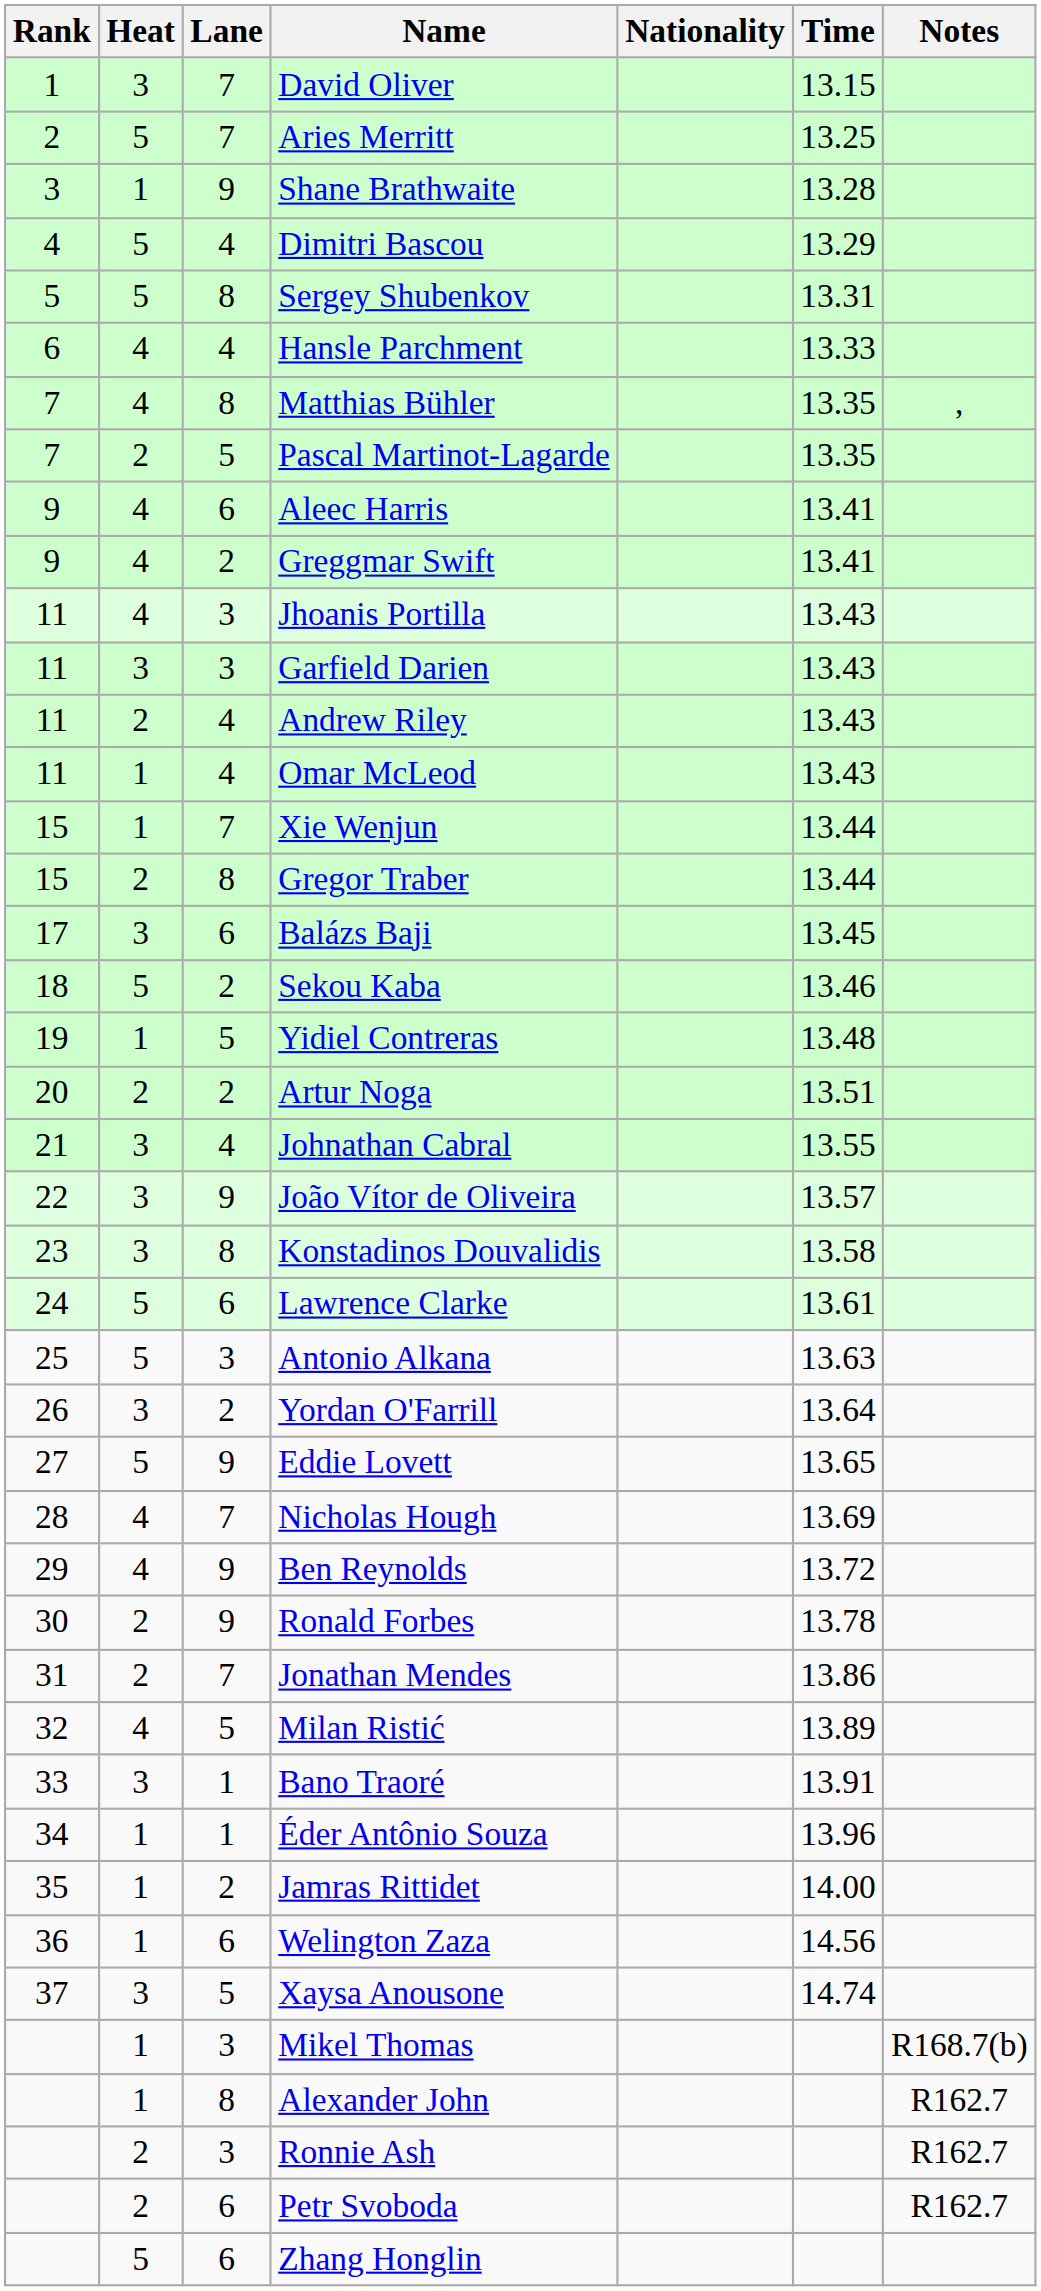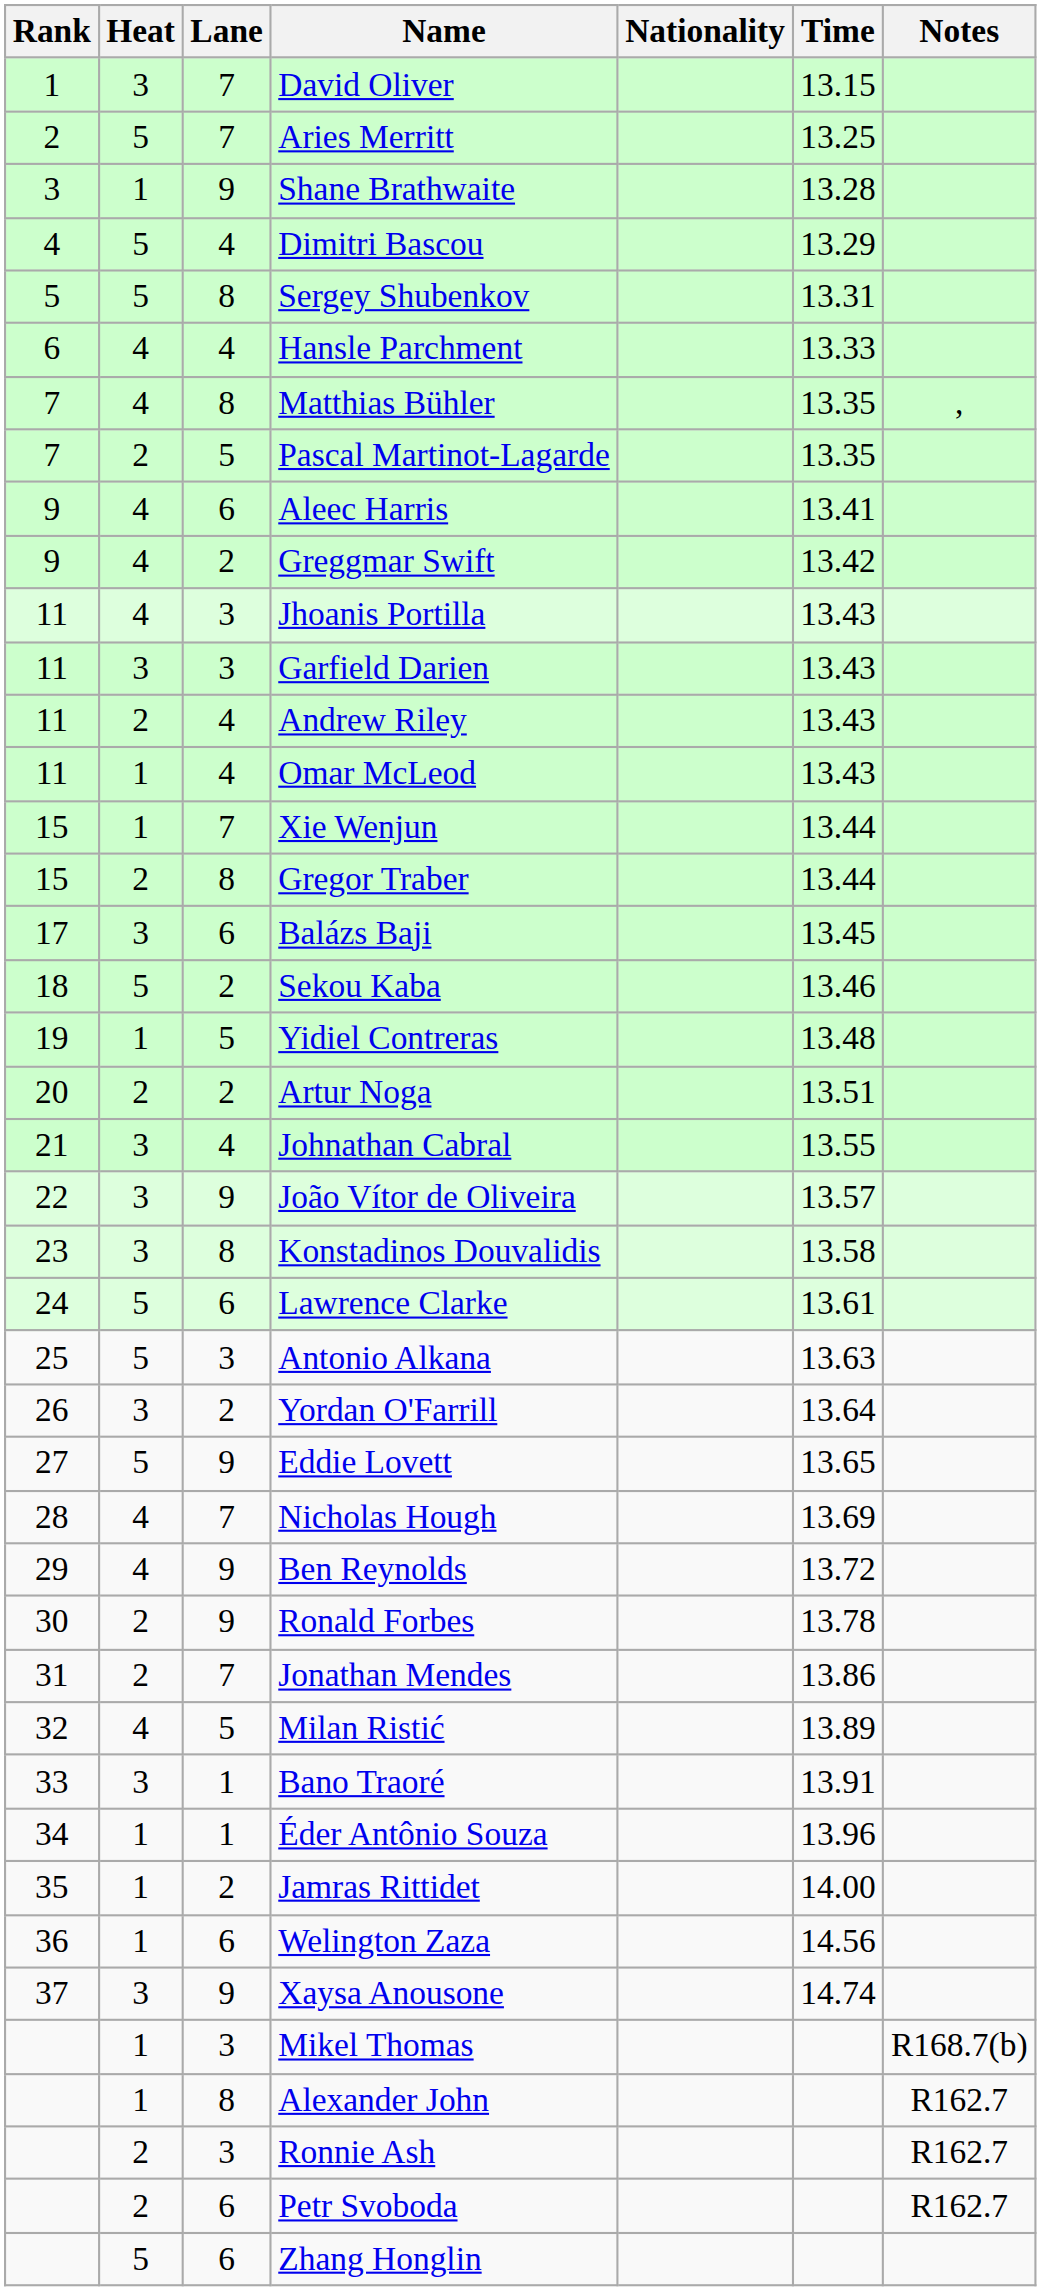Greggmar Swift | Time: 13.41 -> 13.42
Xaysa Anousone | Lane: 5 -> 9
